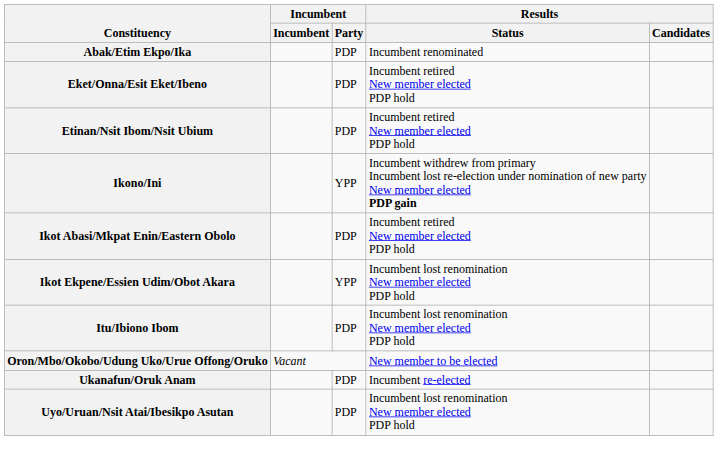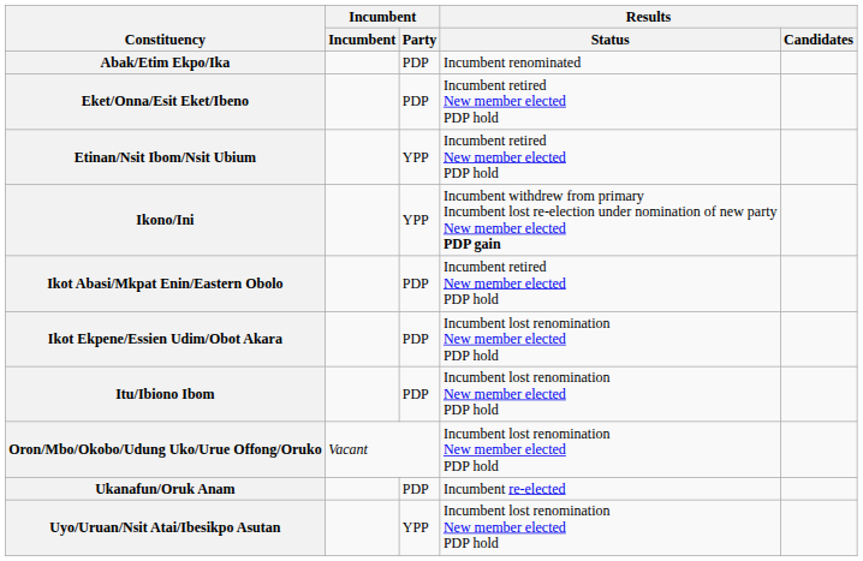Etinan/Nsit Ibom/Nsit Ubium | Incumbent / Party: PDP -> YPP
Ikot Ekpene/Essien Udim/Obot Akara | Incumbent / Party: YPP -> PDP
Oron/Mbo/Okobo/Udung Uko/Urue Offong/Oruko | Results / Status: New member to be elected -> Incumbent lost renomination New member elected PDP hold
Uyo/Uruan/Nsit Atai/Ibesikpo Asutan | Incumbent / Party: PDP -> YPP
